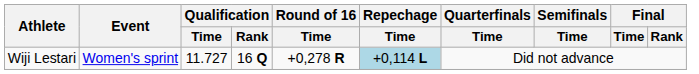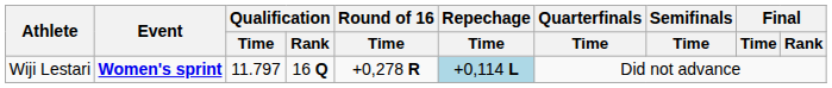Wiji Lestari | Event: normal -> bold
Wiji Lestari | Qualification / Time: 11.727 -> 11.797
